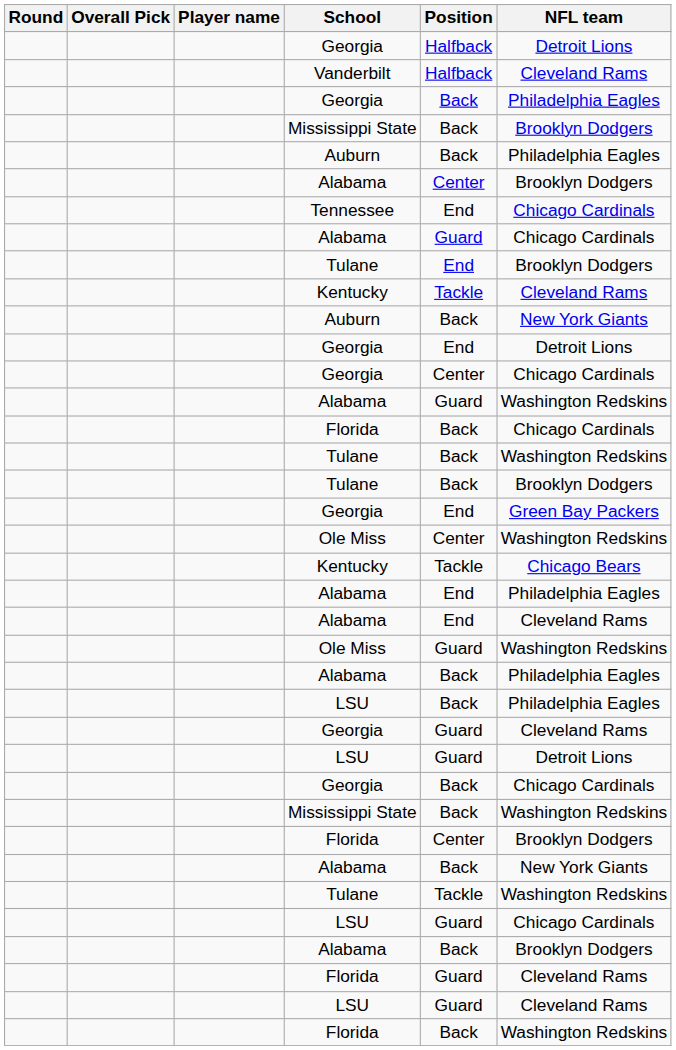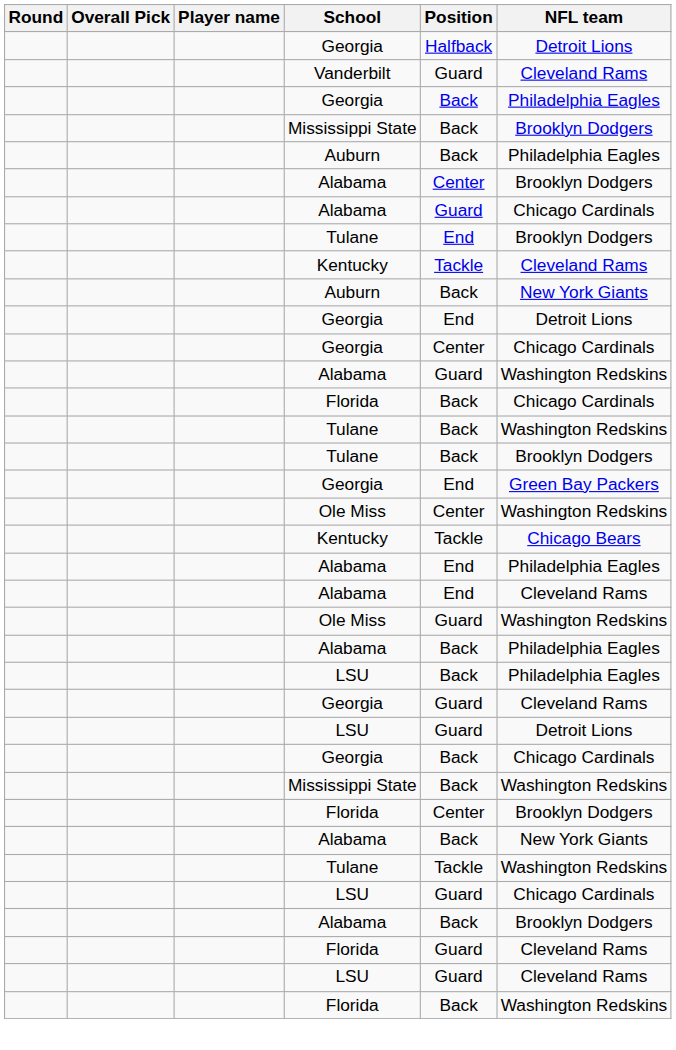Vanderbilt | Position: Halfback -> Guard
- row: Tennessee | End | Chicago Cardinals
